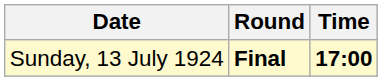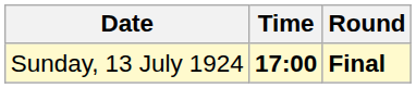columns swapped: Time <-> Round
